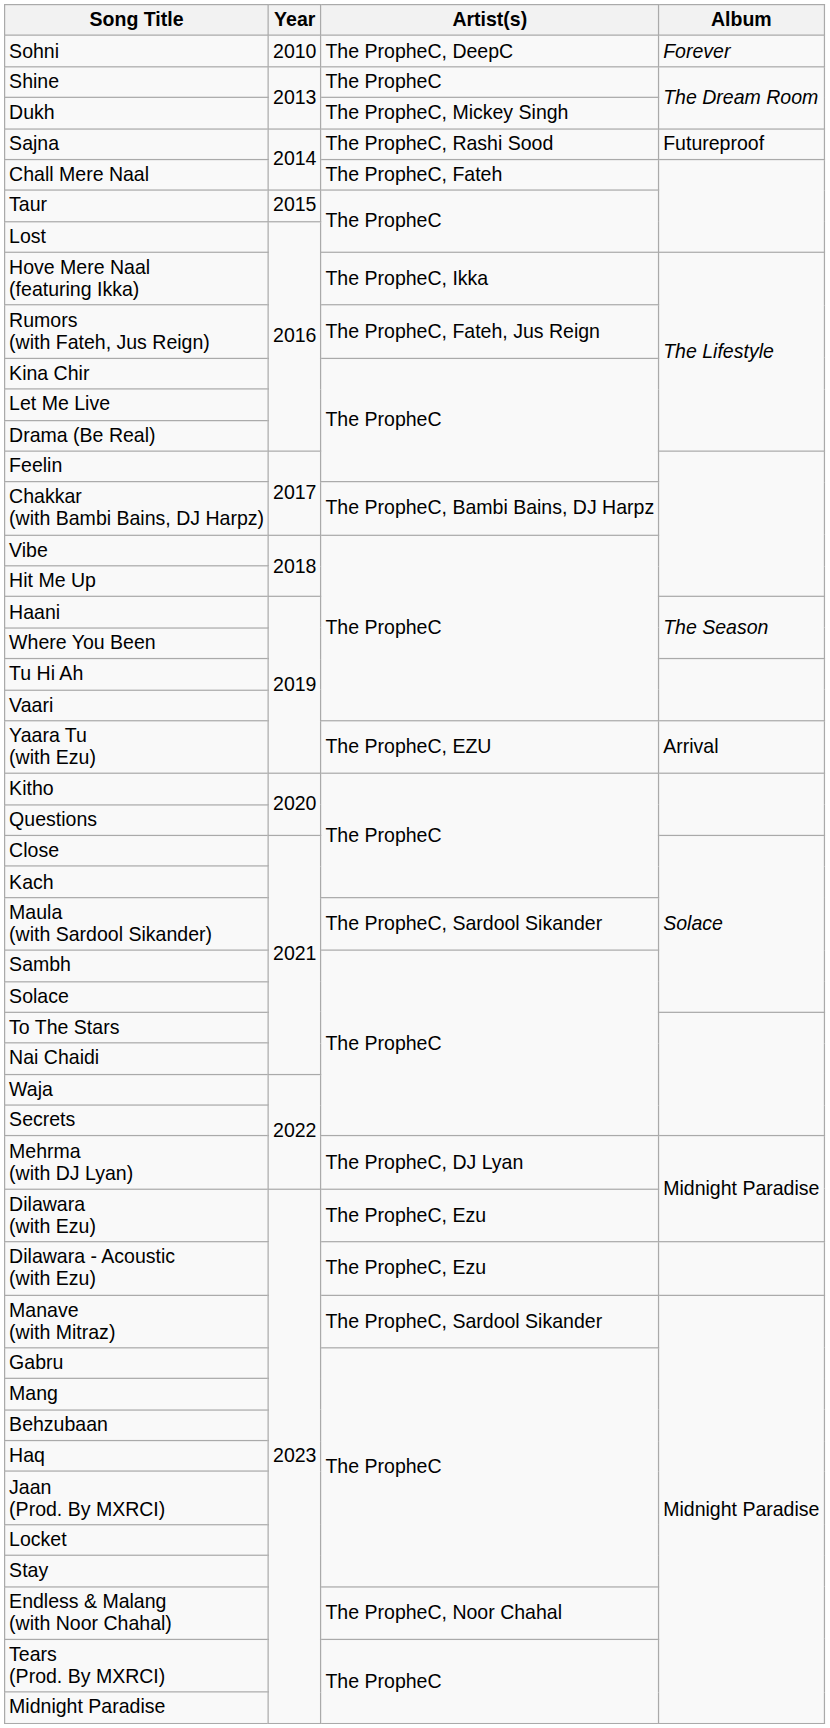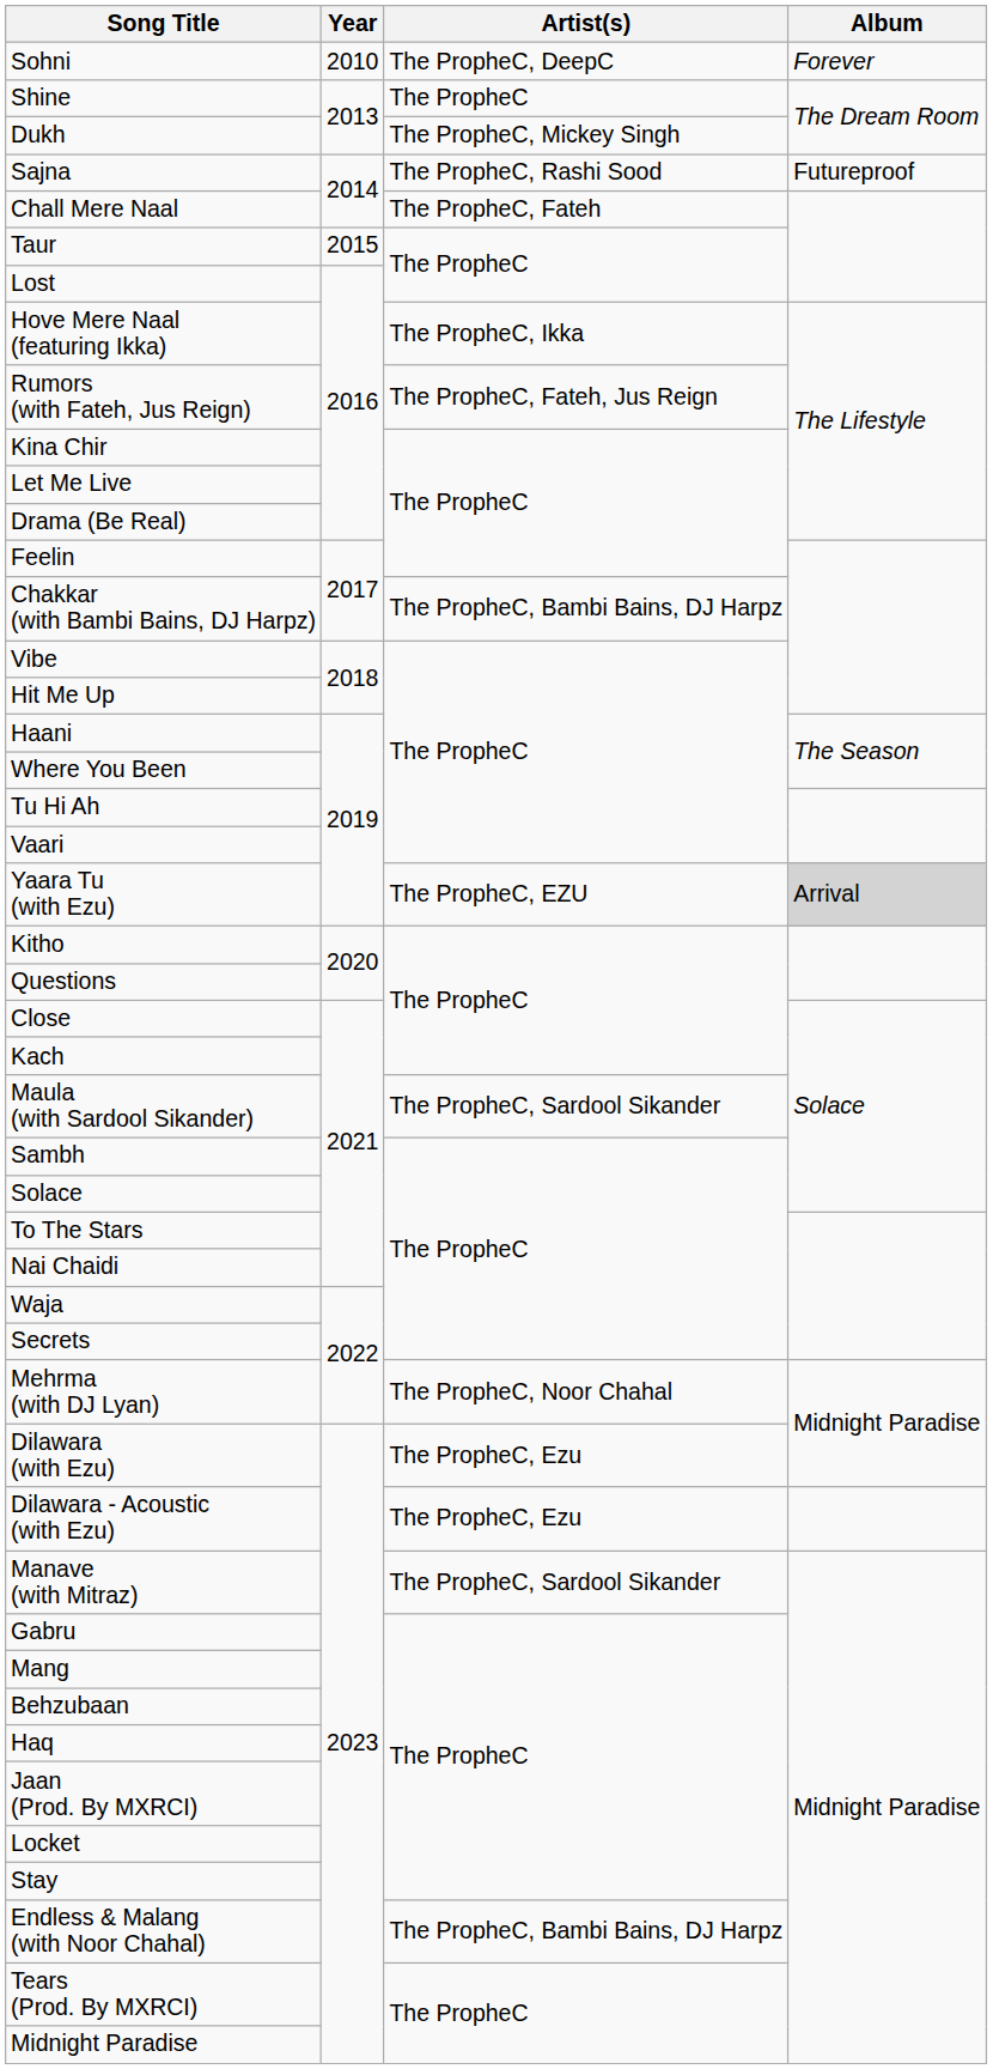Yaara Tu (with Ezu) | Album: no background -> lightgrey background
Mehrma (with DJ Lyan) | Artist(s): The PropheC, DJ Lyan -> The PropheC, Noor Chahal
Endless & Malang (with Noor Chahal) | Artist(s): The PropheC, Noor Chahal -> The PropheC, Bambi Bains, DJ Harpz
